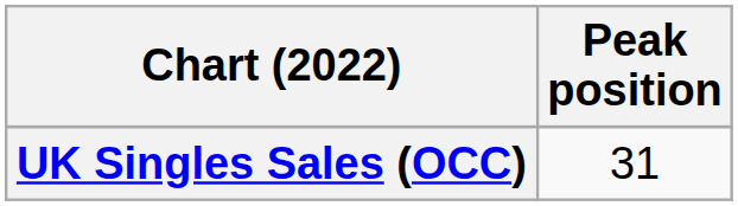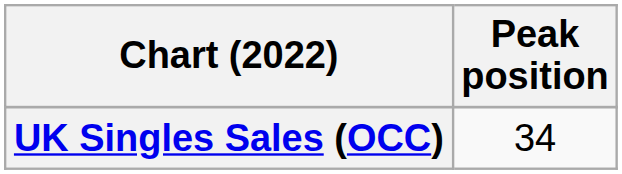UK Singles Sales (OCC) | Peak position: 31 -> 34
